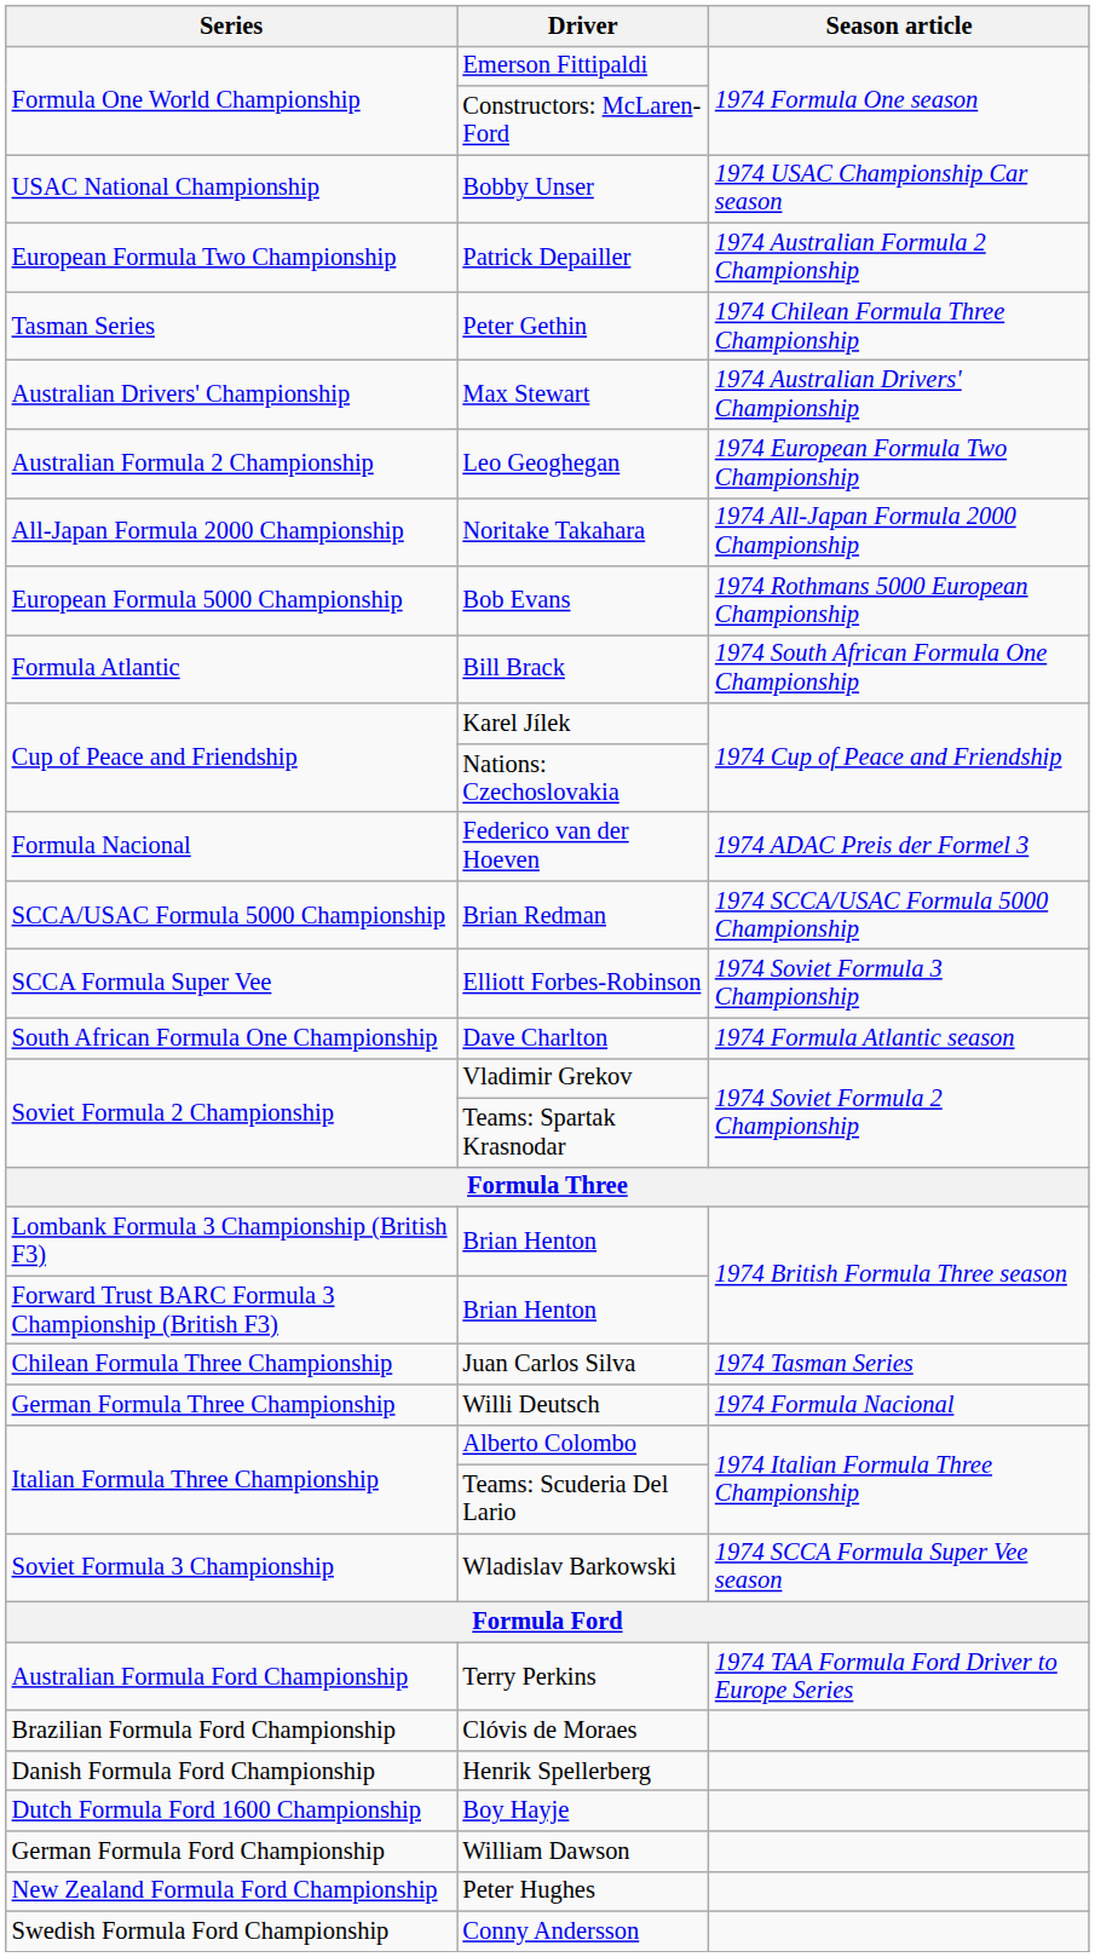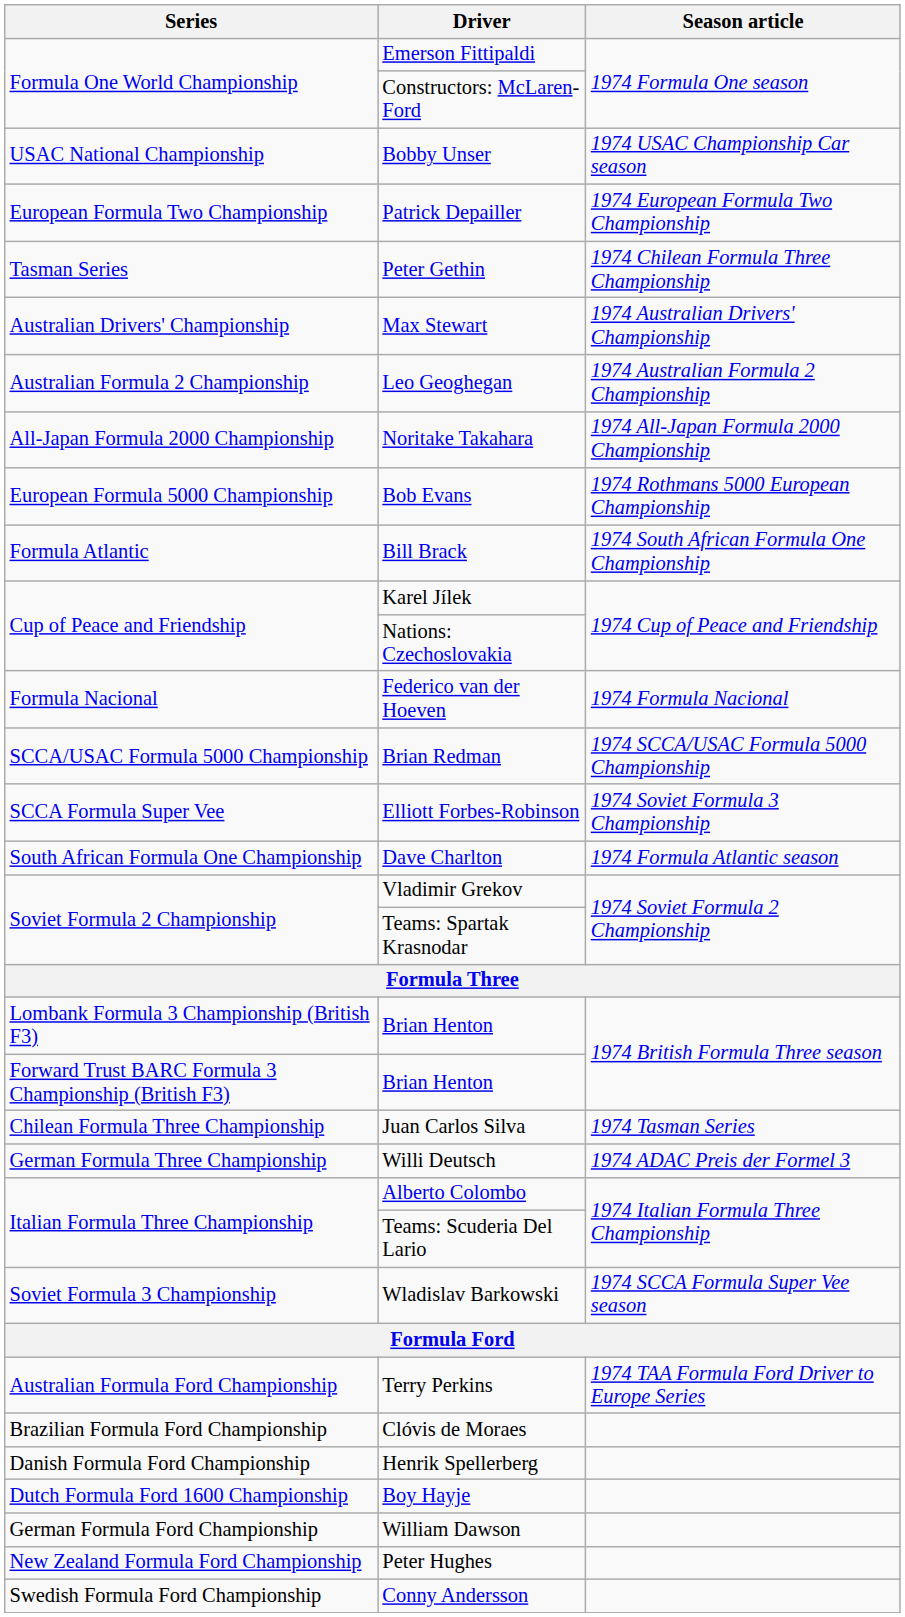Patrick Depailler | Season article: 1974 Australian Formula 2 Championship -> 1974 European Formula Two Championship
Leo Geoghegan | Season article: 1974 European Formula Two Championship -> 1974 Australian Formula 2 Championship
Federico van der Hoeven | Season article: 1974 ADAC Preis der Formel 3 -> 1974 Formula Nacional
Willi Deutsch | Season article: 1974 Formula Nacional -> 1974 ADAC Preis der Formel 3
